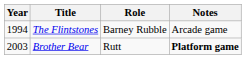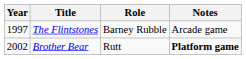The Flintstones | Year: 1994 -> 1997
Brother Bear | Year: 2003 -> 2002
